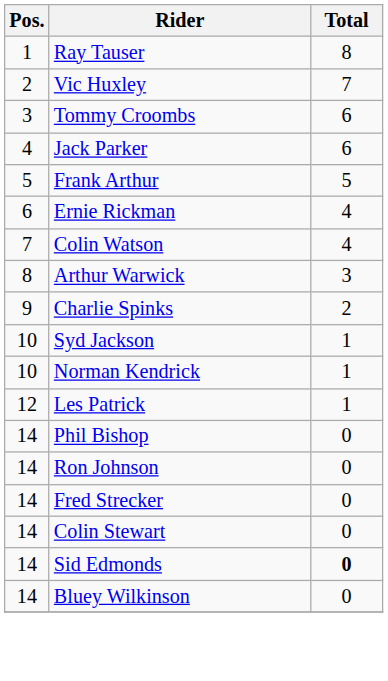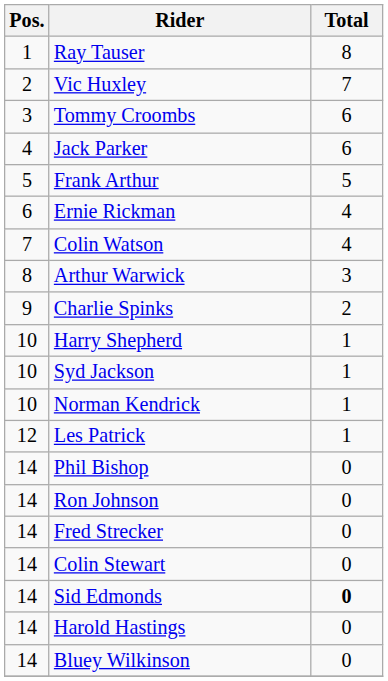+ row: 10 | Harry Shepherd | 1
+ row: 14 | Harold Hastings | 0
